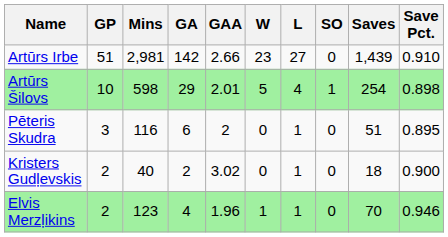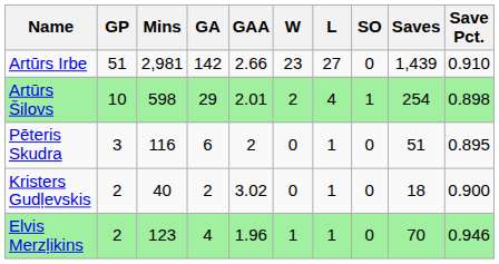Artūrs Šilovs | W: 5 -> 2
